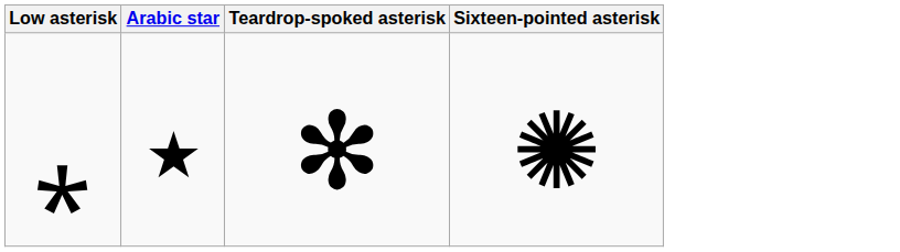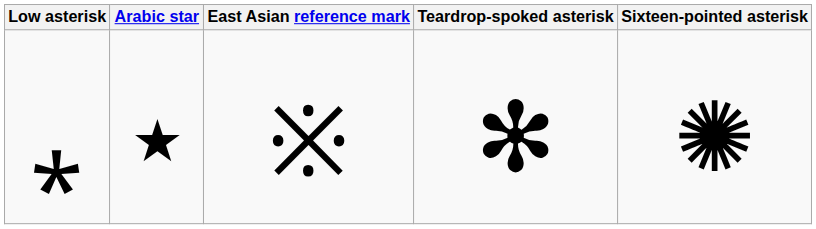+ column: East Asian reference mark | ※
